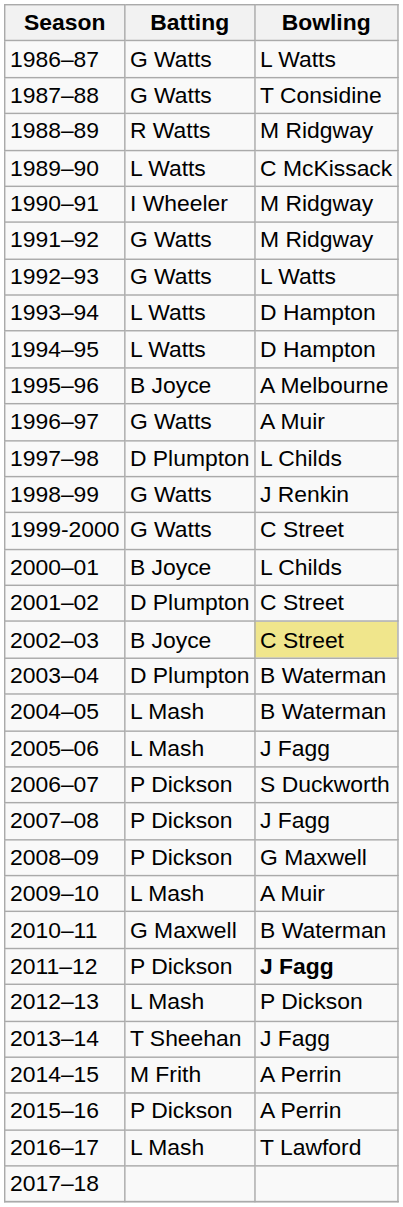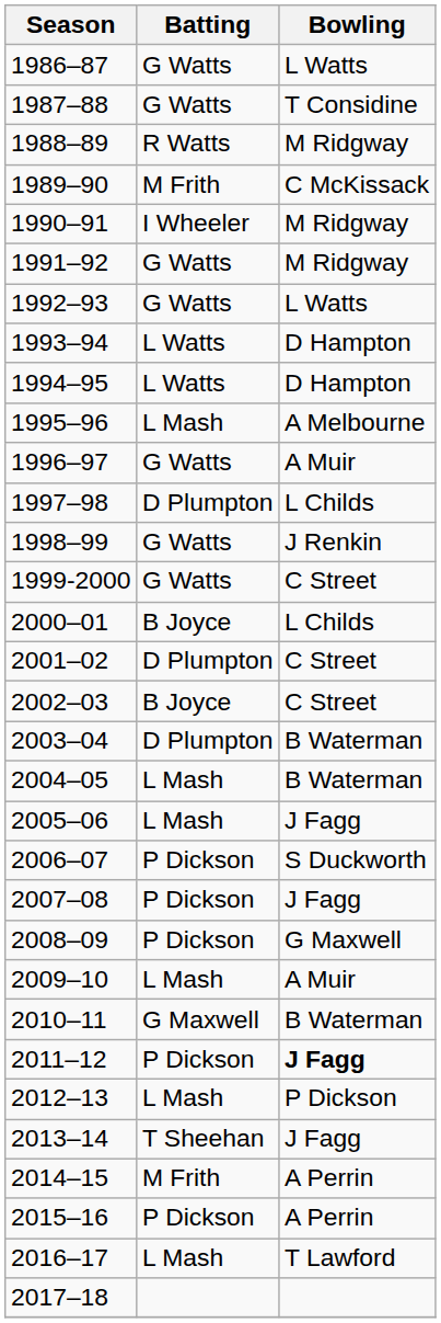1989–90 | Batting: L Watts -> M Frith
1995–96 | Batting: B Joyce -> L Mash
2002–03 | Bowling: khaki background -> no background
